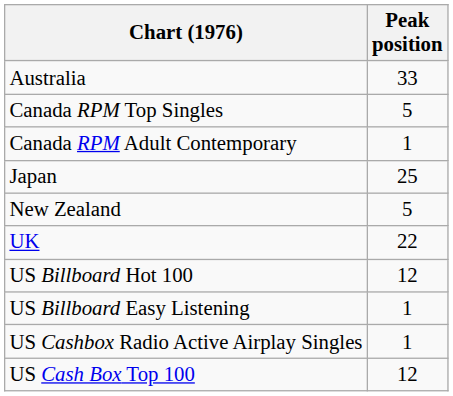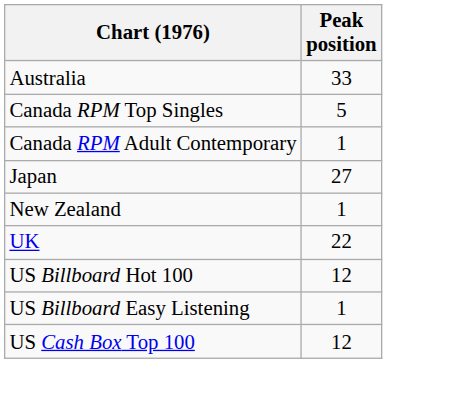Japan | Peak position: 25 -> 27
New Zealand | Peak position: 5 -> 1
- row: US Cashbox Radio Active Airplay Singles | 1
